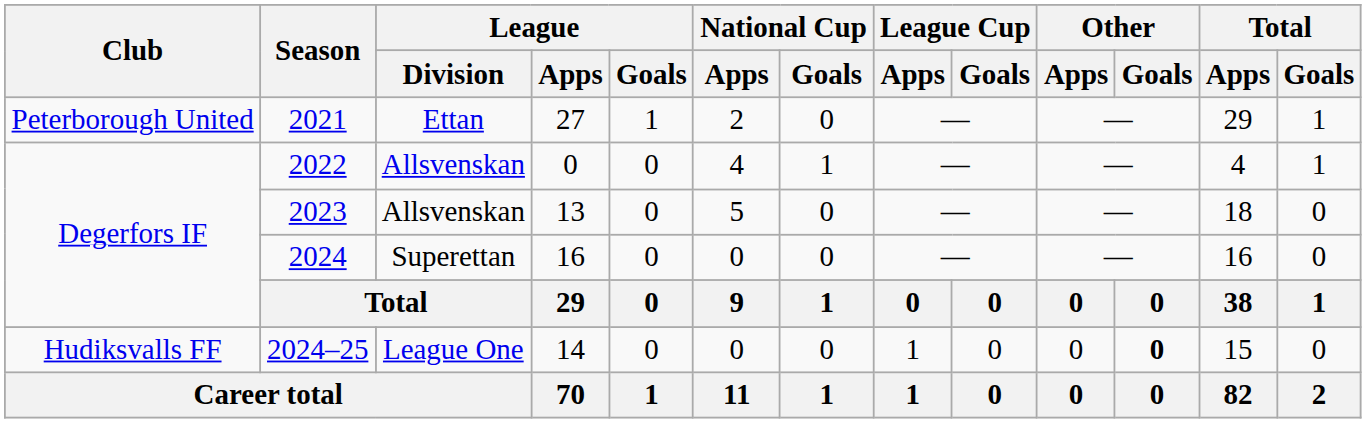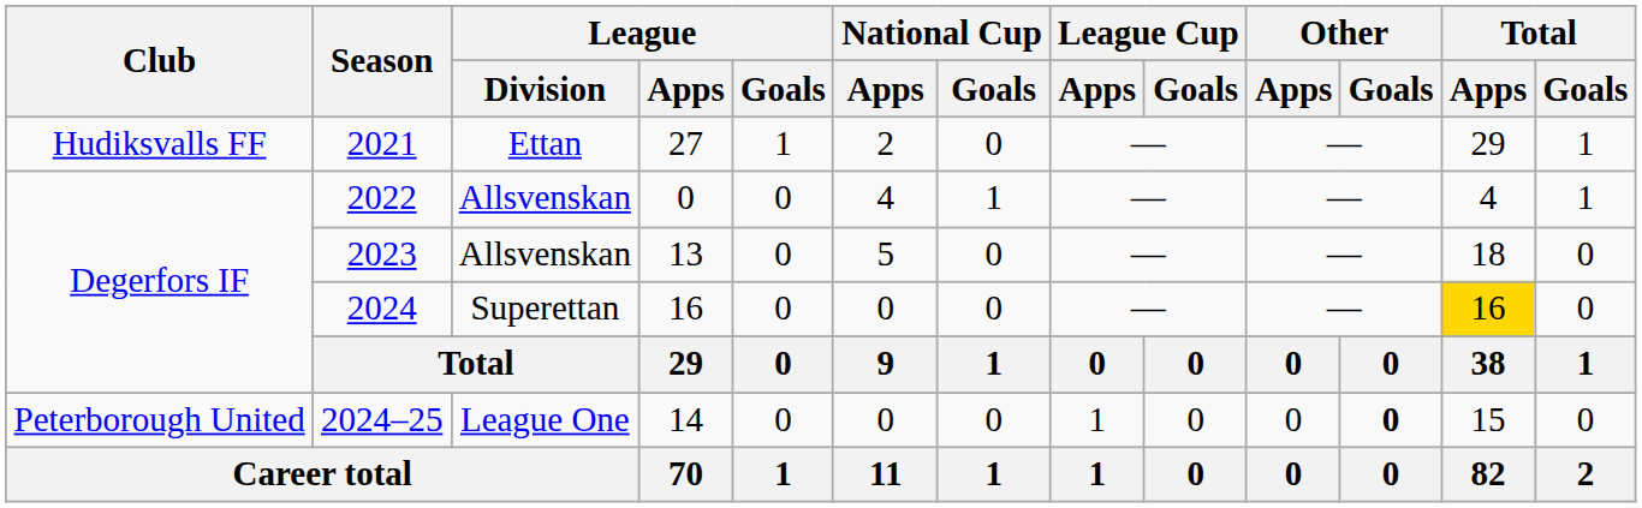2021 | Club: Peterborough United -> Hudiksvalls FF
2024 | Total / Apps: no background -> gold background
2024–25 | Club: Hudiksvalls FF -> Peterborough United
